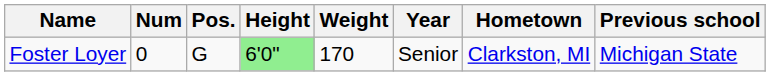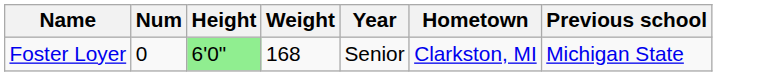- column: Pos. | G
Foster Loyer | Weight: 170 -> 168
